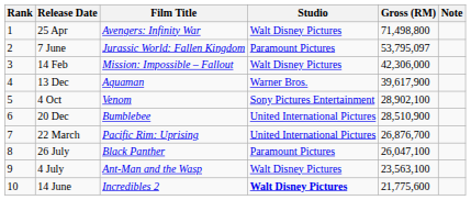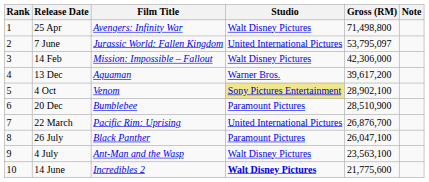7 June | Studio: Paramount Pictures -> United International Pictures
13 Dec | Gross (RM): 39,617,900 -> 39,617,200
4 Oct | Studio: no background -> khaki background
20 Dec | Studio: United International Pictures -> Paramount Pictures
